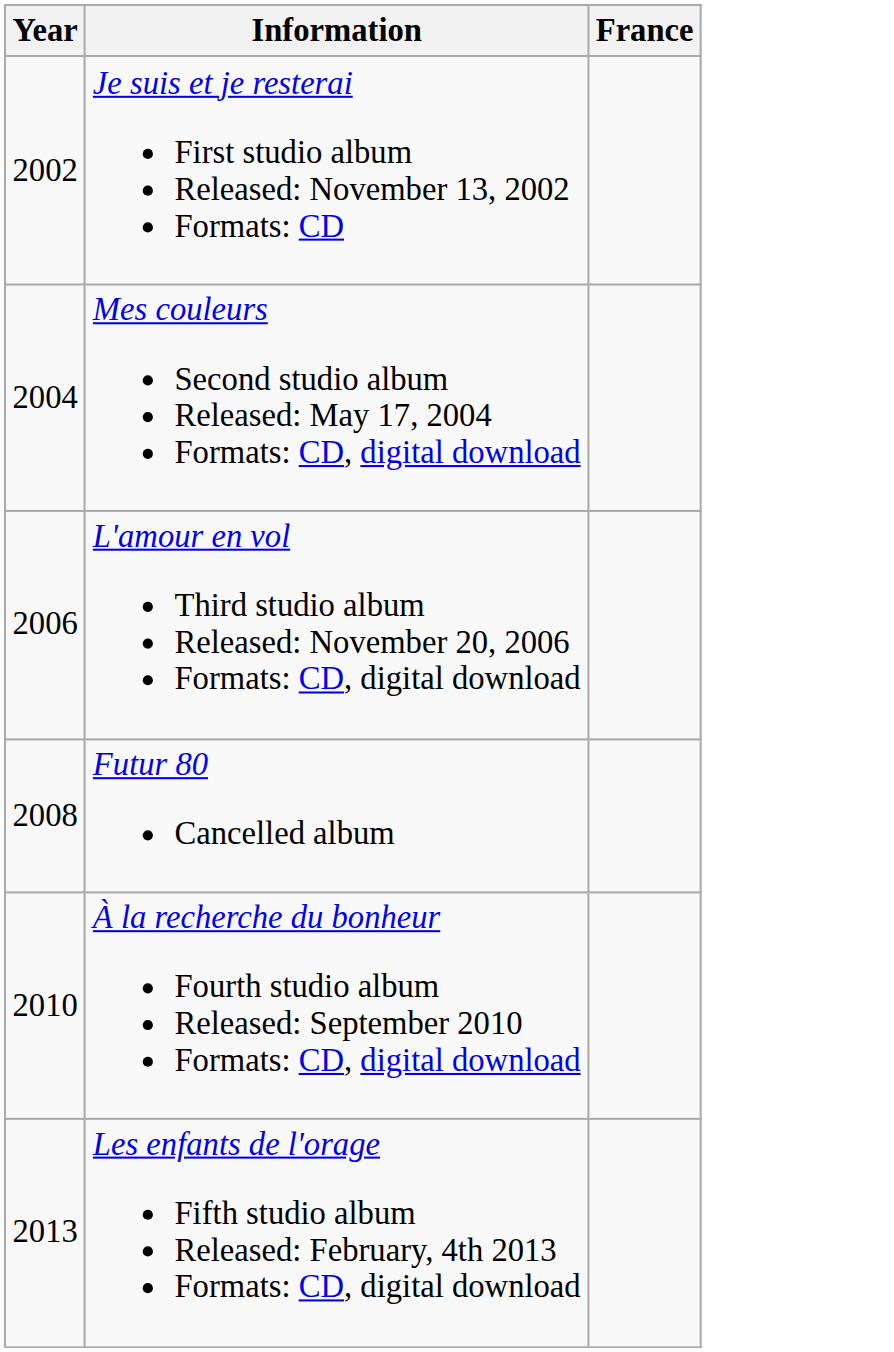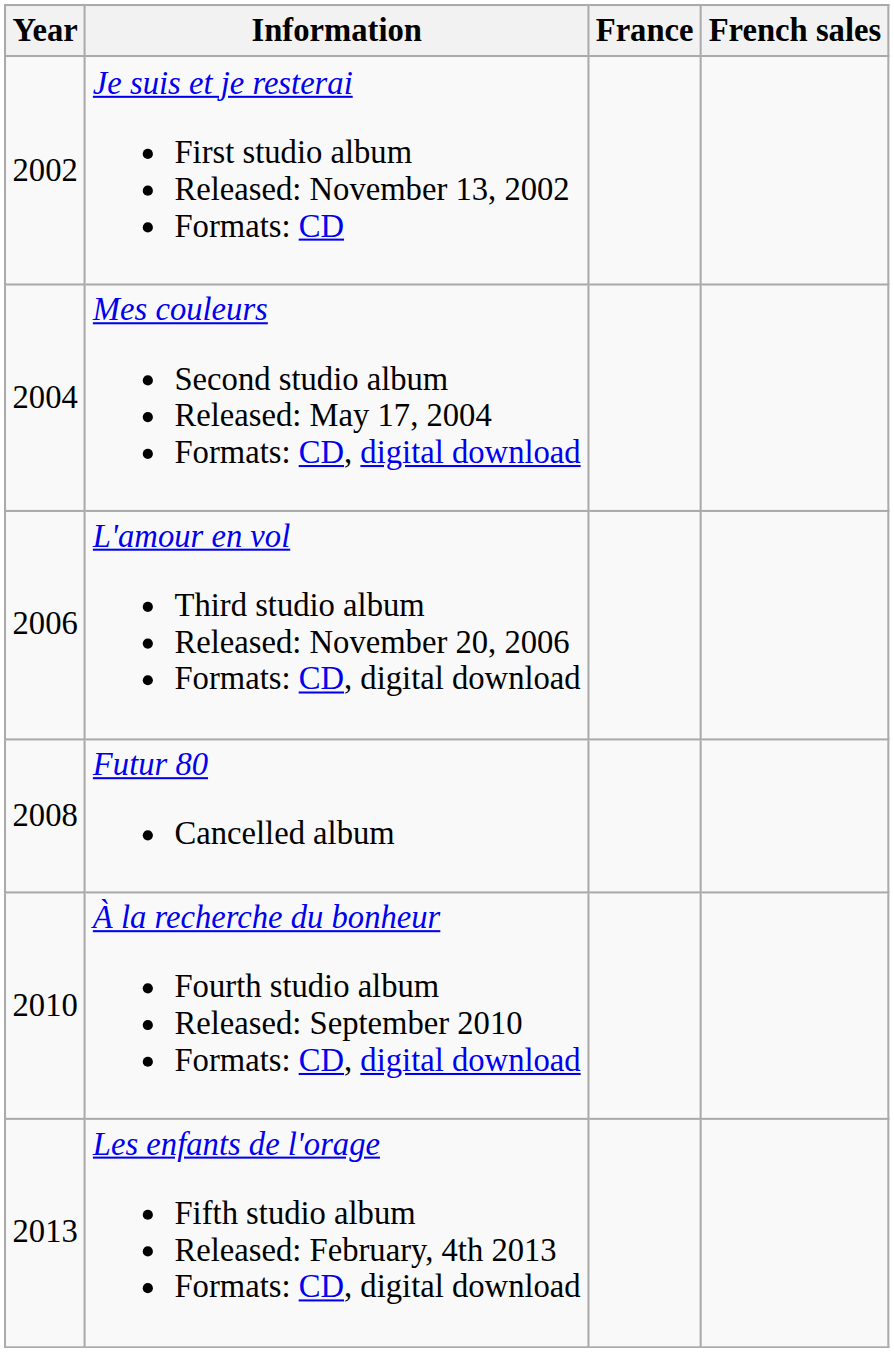+ column: French sales
